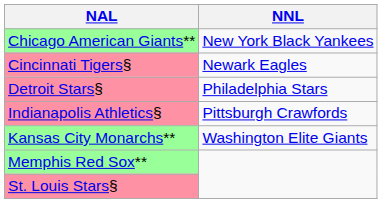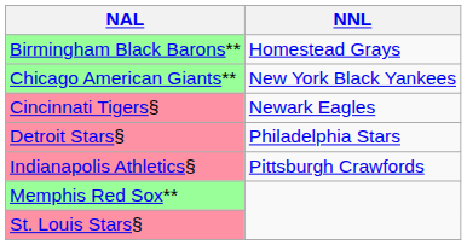+ row: Birmingham Black Barons** | Homestead Grays
- row: Kansas City Monarchs** | Washington Elite Giants
